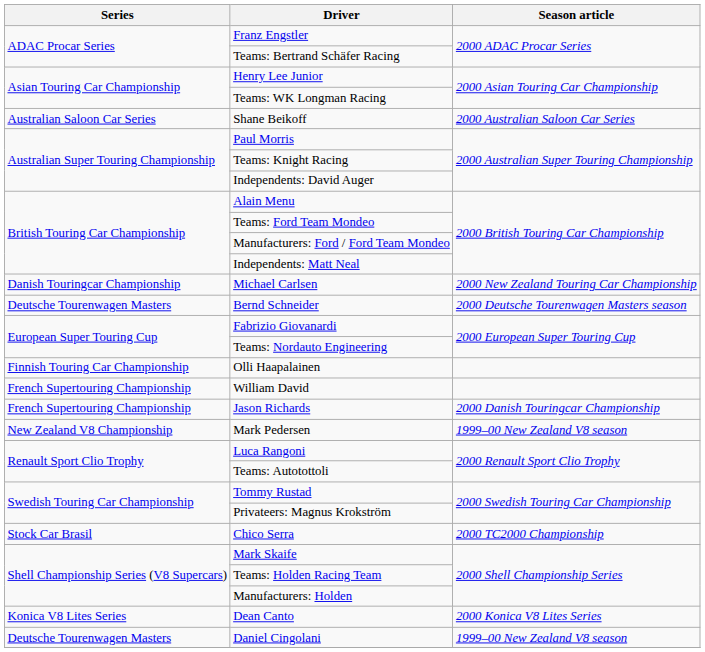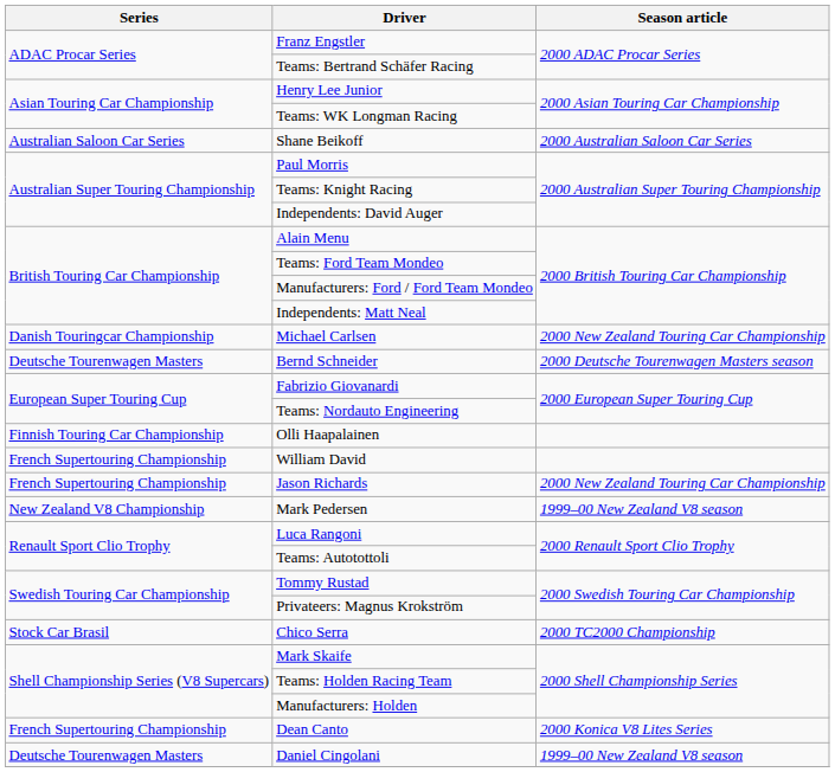Jason Richards | Season article: 2000 Danish Touringcar Championship -> 2000 New Zealand Touring Car Championship
Dean Canto | Series: Konica V8 Lites Series -> French Supertouring Championship
